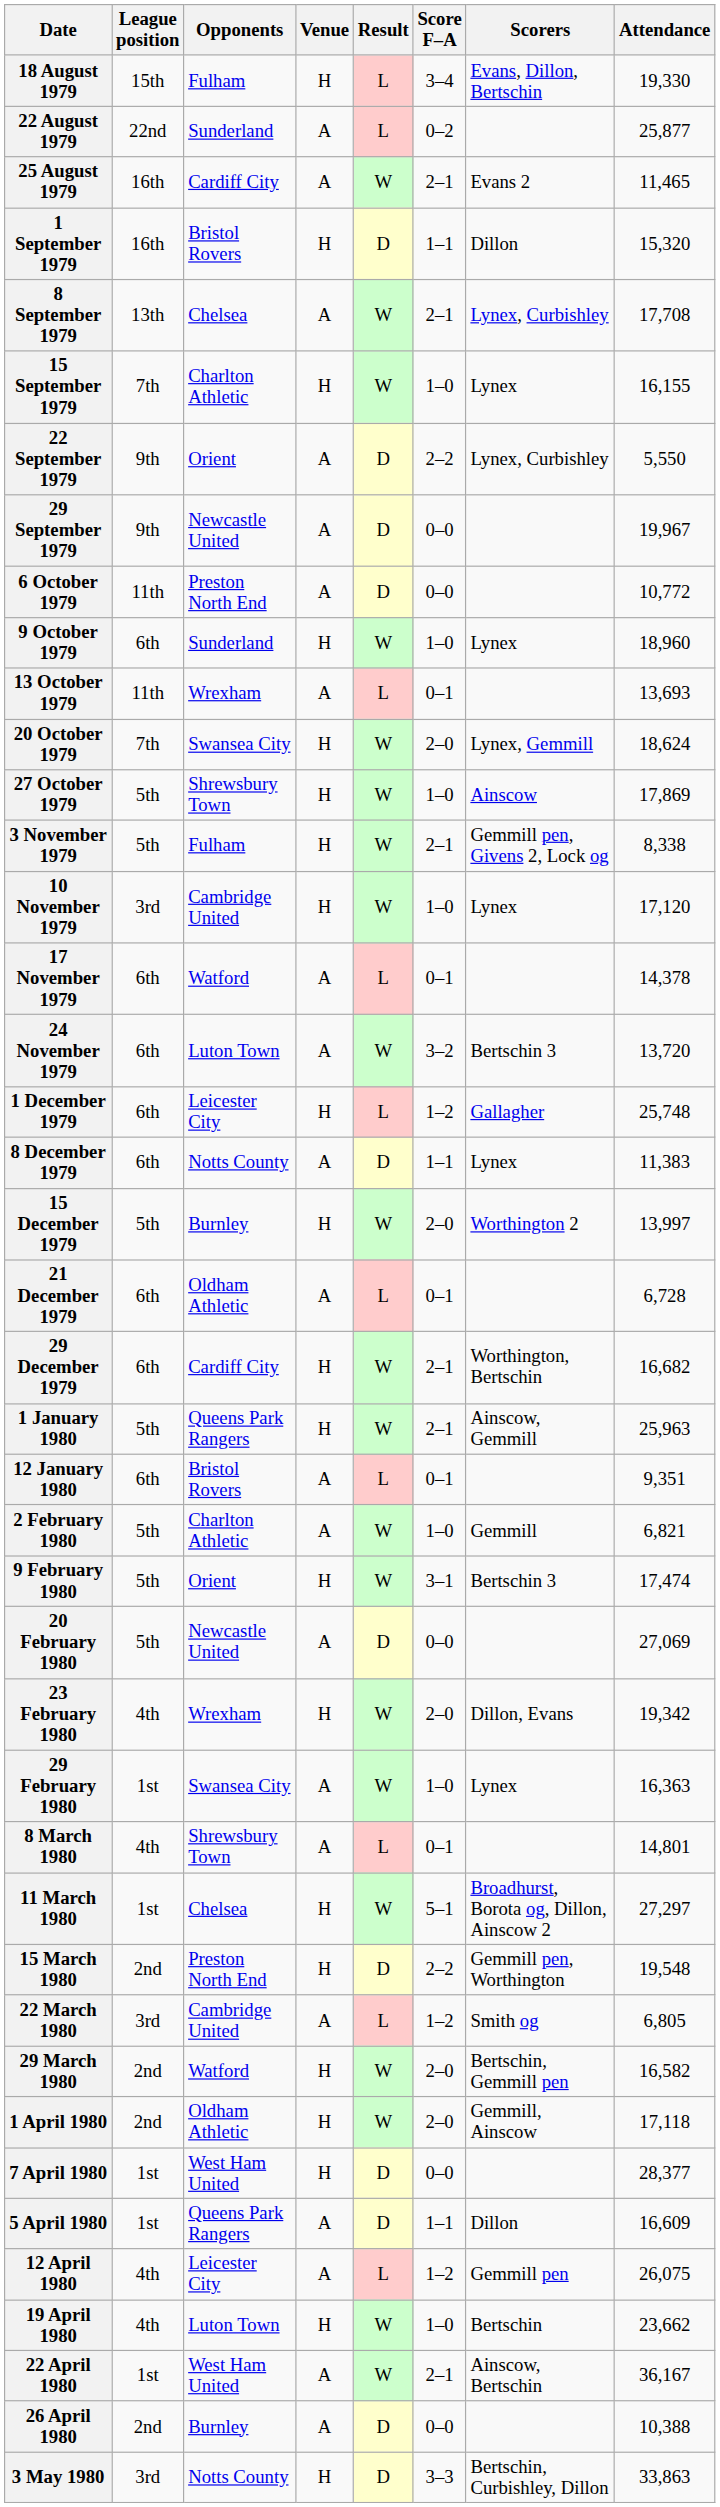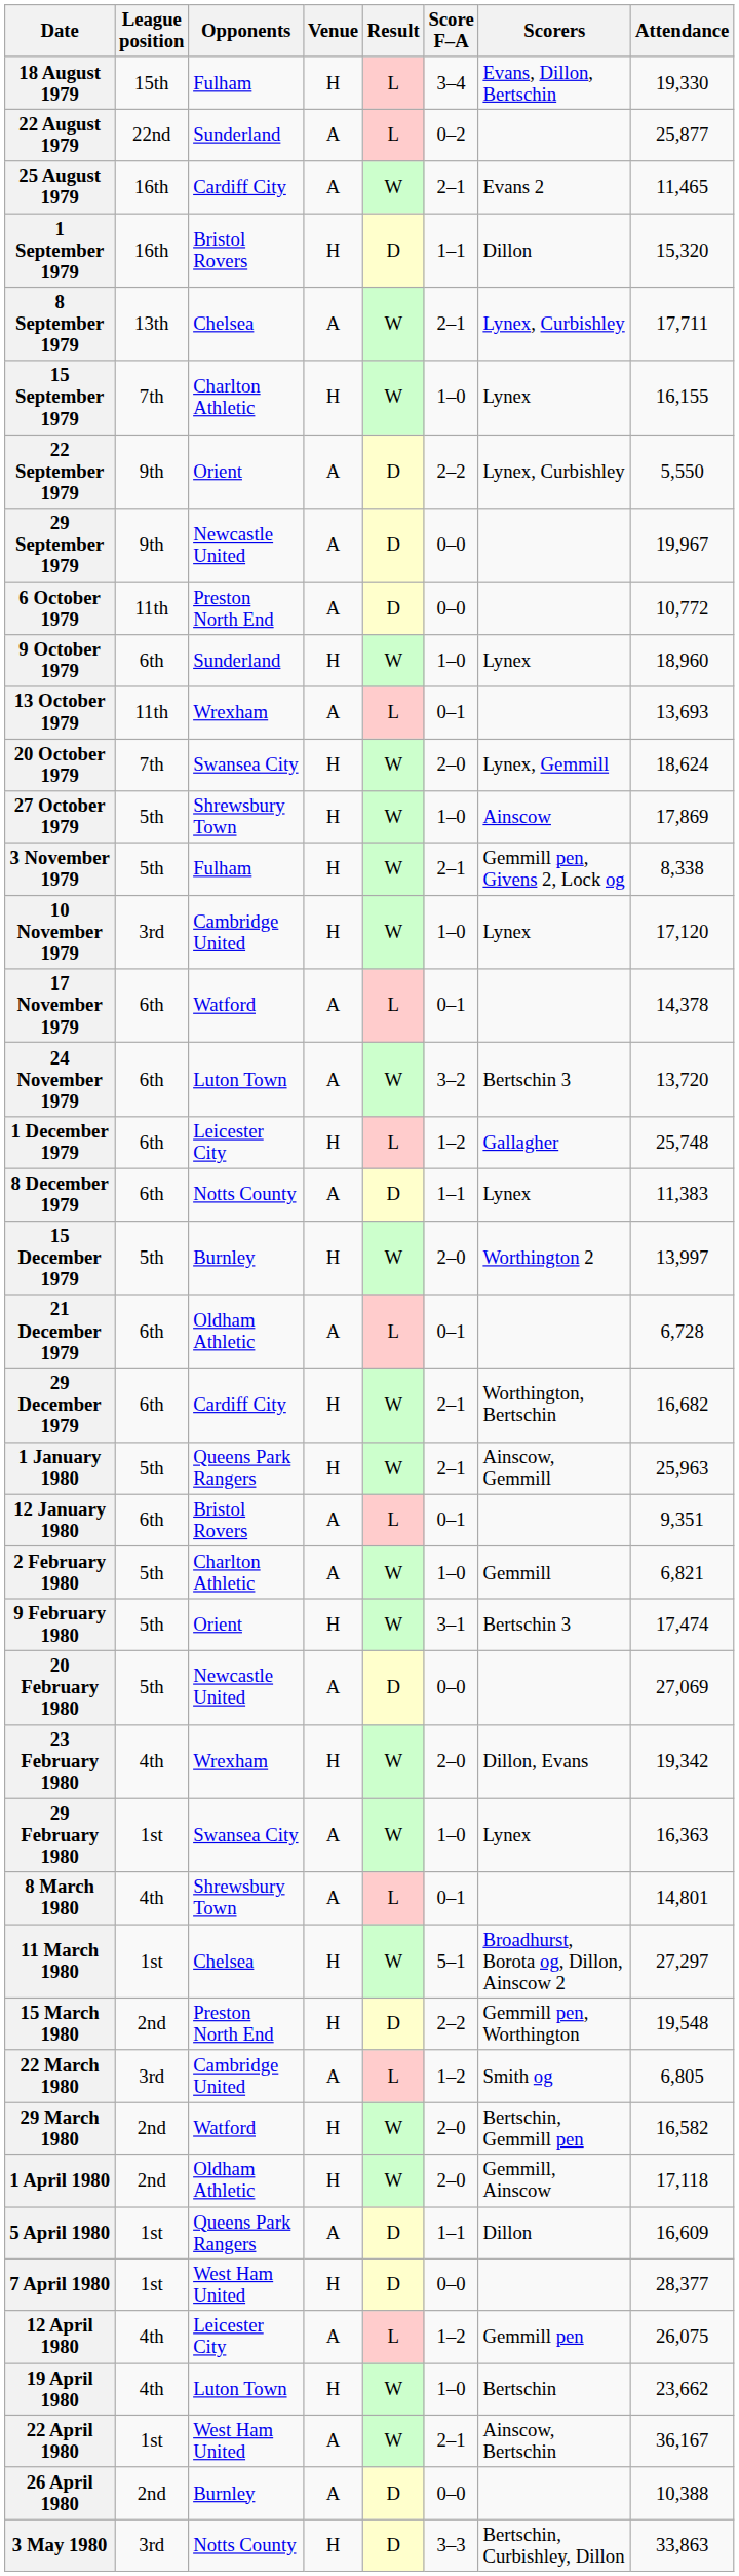8 September 1979 | Attendance: 17,708 -> 17,711
rows swapped: 5 April 1980 <-> 7 April 1980
